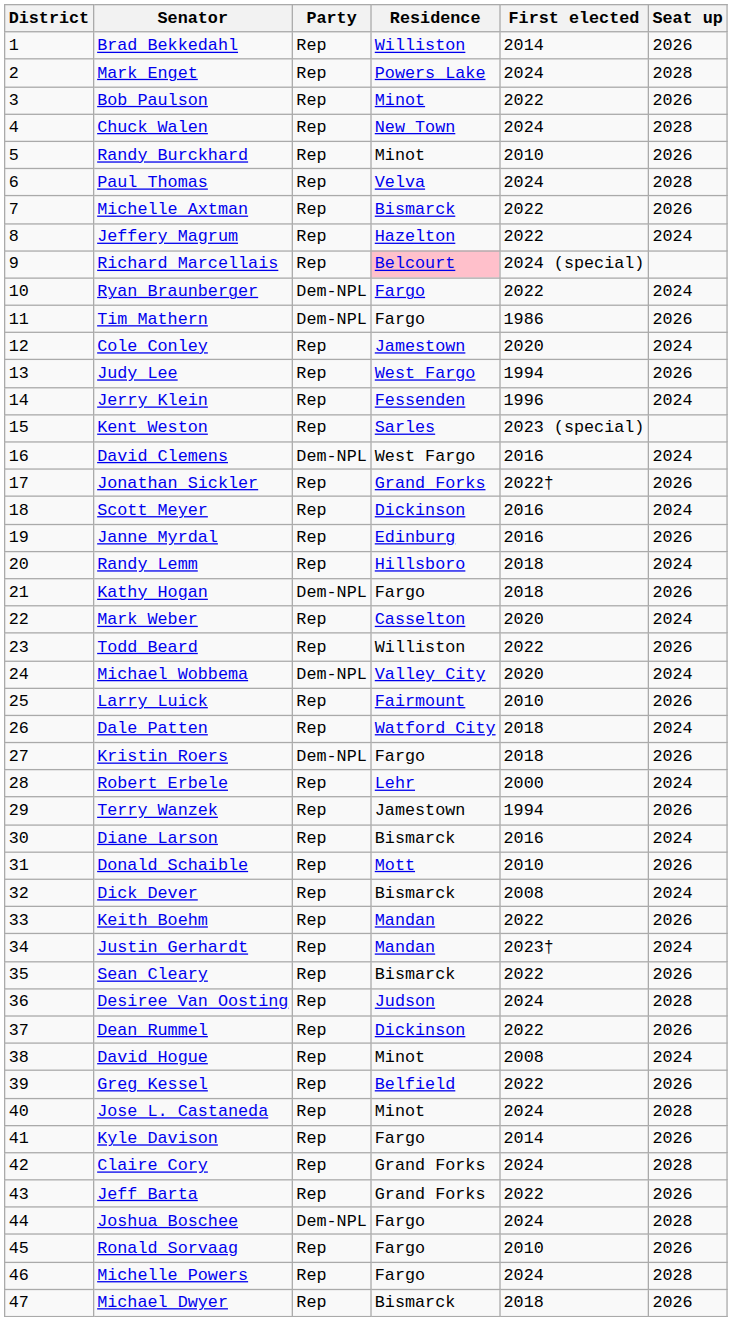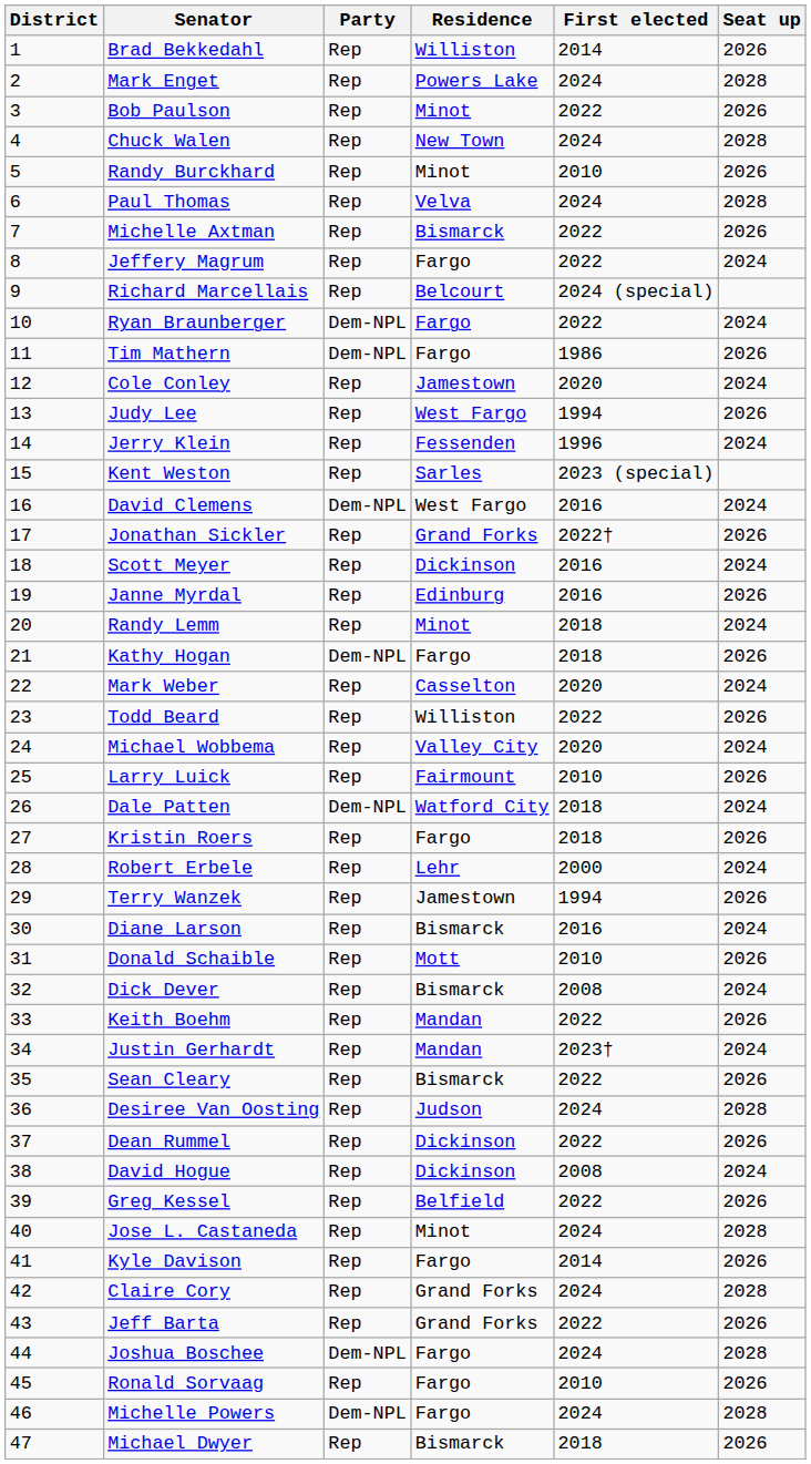Jeffery Magrum | Residence: Hazelton -> Fargo
Richard Marcellais | Residence: pink background -> no background
Randy Lemm | Residence: Hillsboro -> Minot
Michael Wobbema | Party: Dem-NPL -> Rep
Dale Patten | Party: Rep -> Dem-NPL
Kristin Roers | Party: Dem-NPL -> Rep
David Hogue | Residence: Minot -> Dickinson
Michelle Powers | Party: Rep -> Dem-NPL
